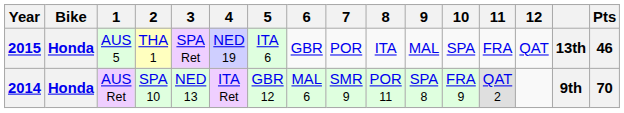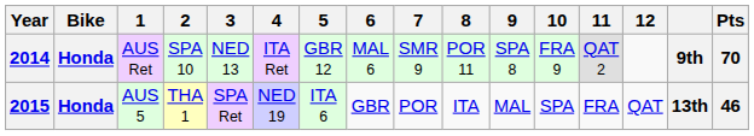rows swapped: 2014 <-> 2015
